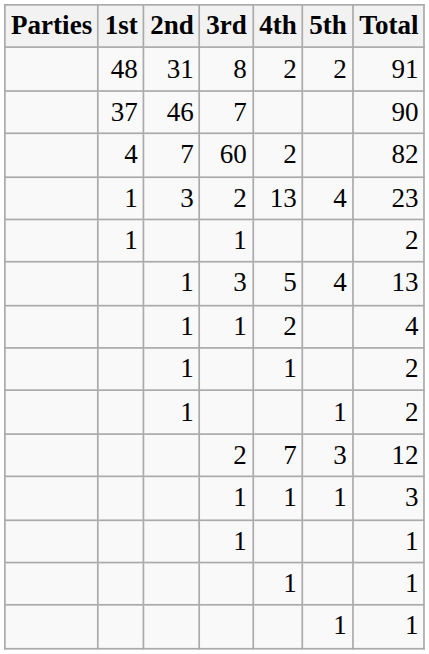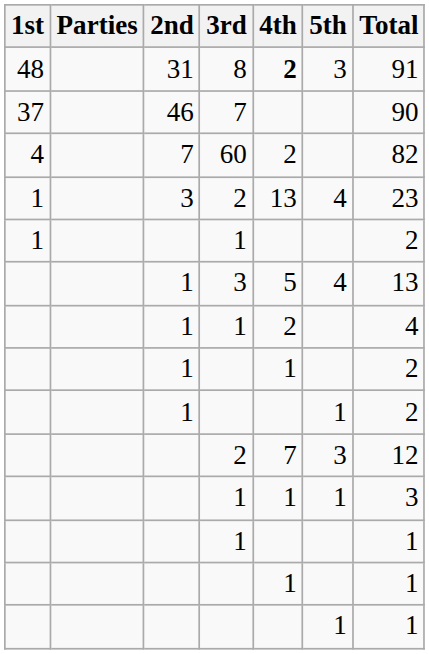columns swapped: Parties <-> 1st
8 | 4th: normal -> bold
8 | 5th: 2 -> 3
